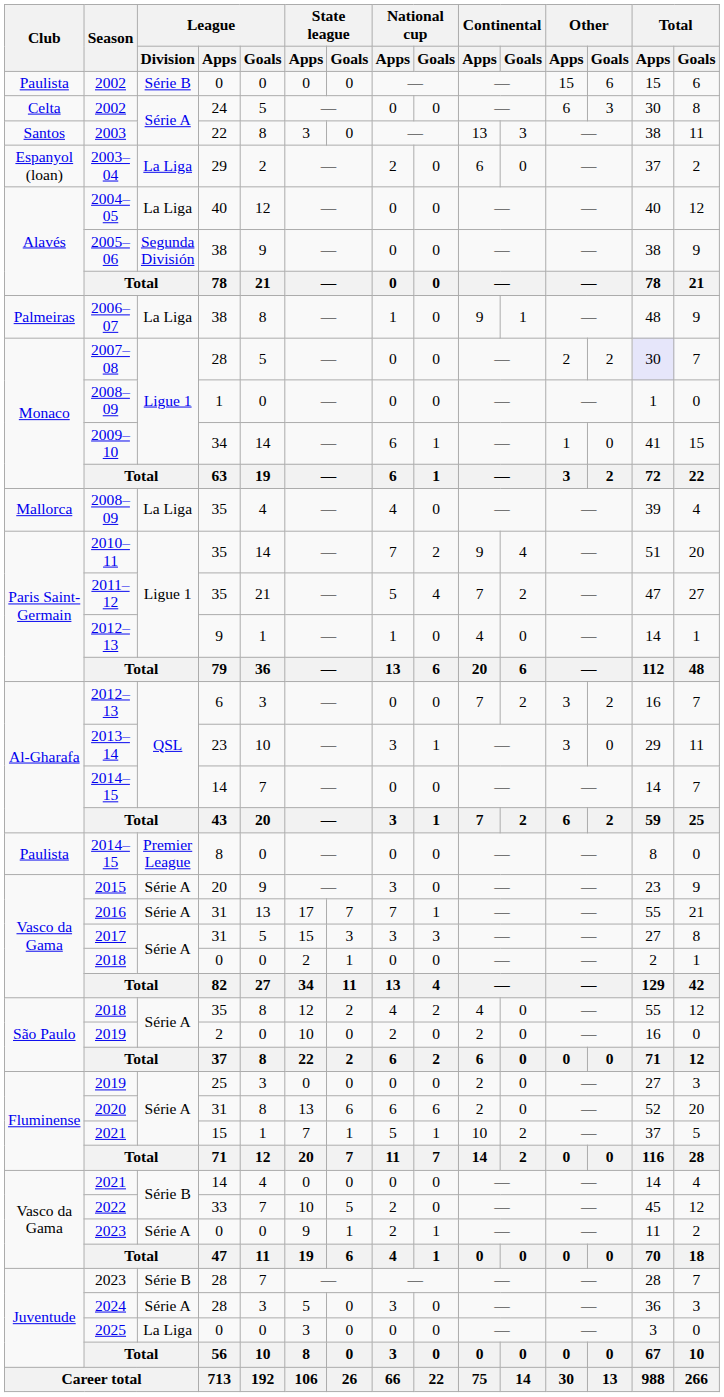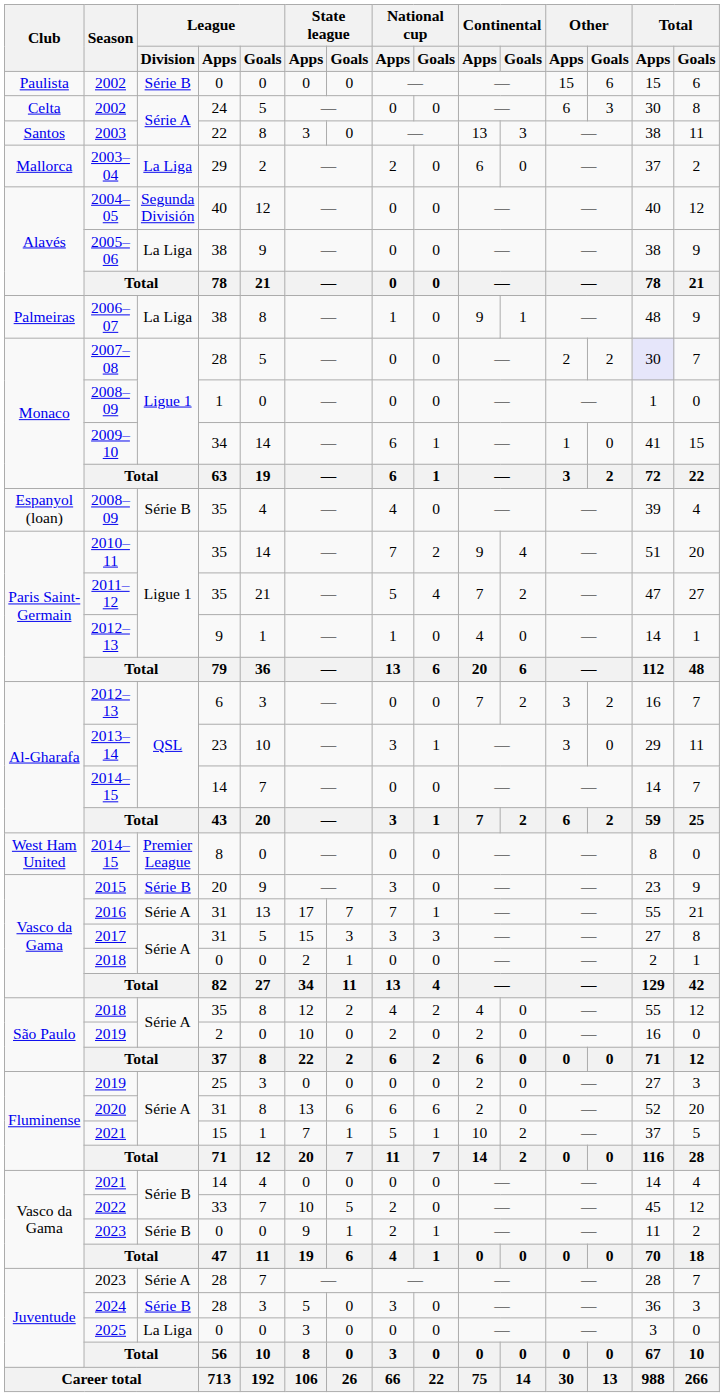2003–04 | Club: Espanyol (loan) -> Mallorca
2004–05 | League / Division: La Liga -> Segunda División
2005–06 | League / Division: Segunda División -> La Liga
2008–09 / 35 | Club: Mallorca -> Espanyol (loan)
2008–09 / 35 | League / Division: La Liga -> Série B
2014–15 / 8 | Club: Paulista -> West Ham United
2015 | League / Division: Série A -> Série B
2023 / 0 | League / Division: Série A -> Série B
2023 / 28 | League / Division: Série B -> Série A
2024 | League / Division: Série A -> Série B
